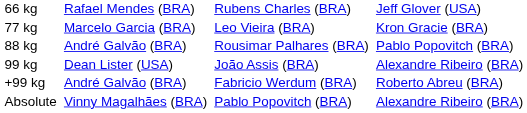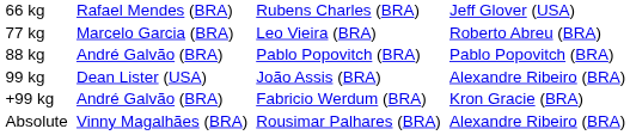77 kg | column 4: Kron Gracie (BRA) -> Roberto Abreu (BRA)
88 kg | column 3: Rousimar Palhares (BRA) -> Pablo Popovitch (BRA)
+99 kg | column 4: Roberto Abreu (BRA) -> Kron Gracie (BRA)
Absolute | column 3: Pablo Popovitch (BRA) -> Rousimar Palhares (BRA)
